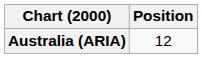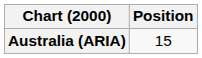Australia (ARIA) | Position: 12 -> 15
